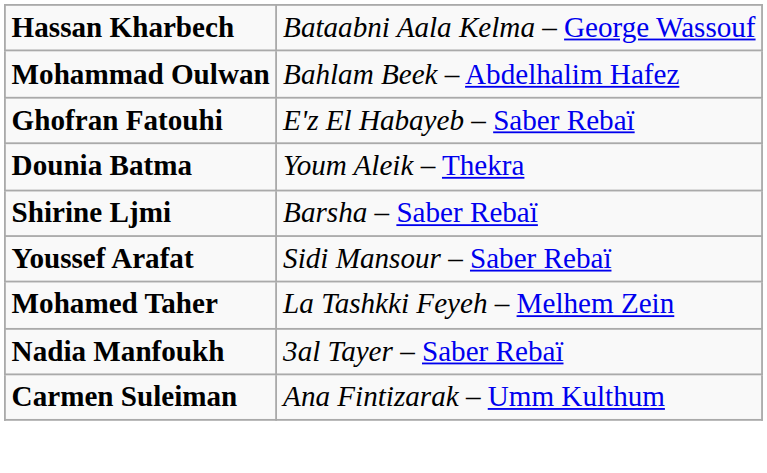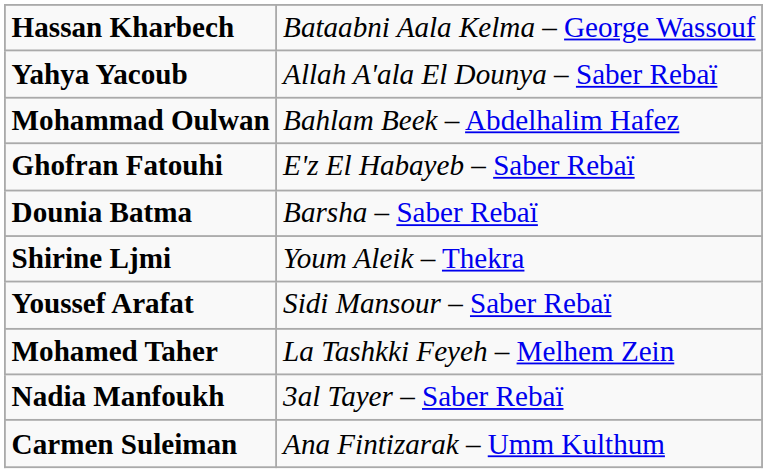+ row: Yahya Yacoub | Allah A'ala El Dounya – Saber Rebaï
Dounia Batma | column 2: Youm Aleik – Thekra -> Barsha – Saber Rebaï
Shirine Ljmi | column 2: Barsha – Saber Rebaï -> Youm Aleik – Thekra
